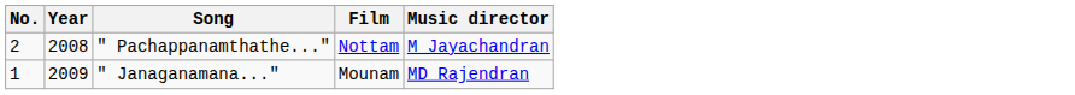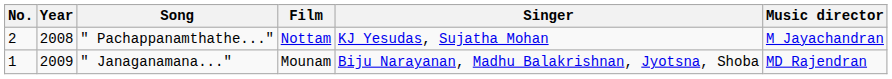+ column: Singer | KJ Yesudas, Sujatha Mohan | Biju Narayanan, Madhu Balakrishnan, Jyotsna, Shoba
